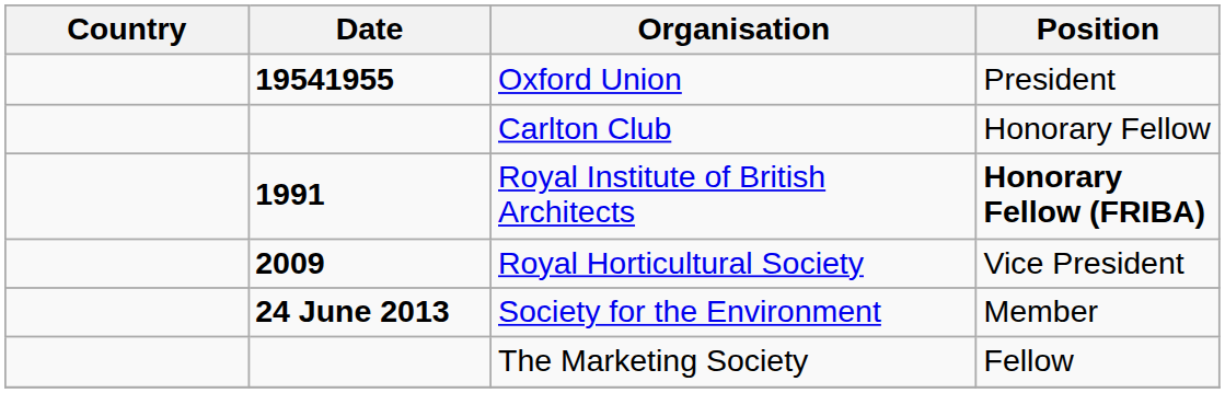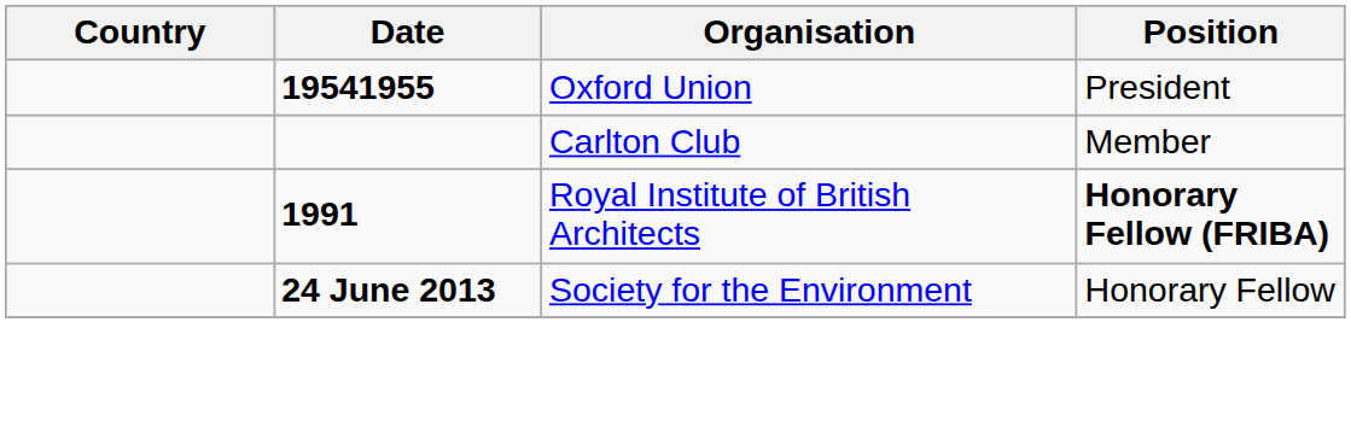Carlton Club | Position: Honorary Fellow -> Member
- row: 2009 | Royal Horticultural Society | Vice President
Society for the Environment | Position: Member -> Honorary Fellow
- row: The Marketing Society | Fellow
